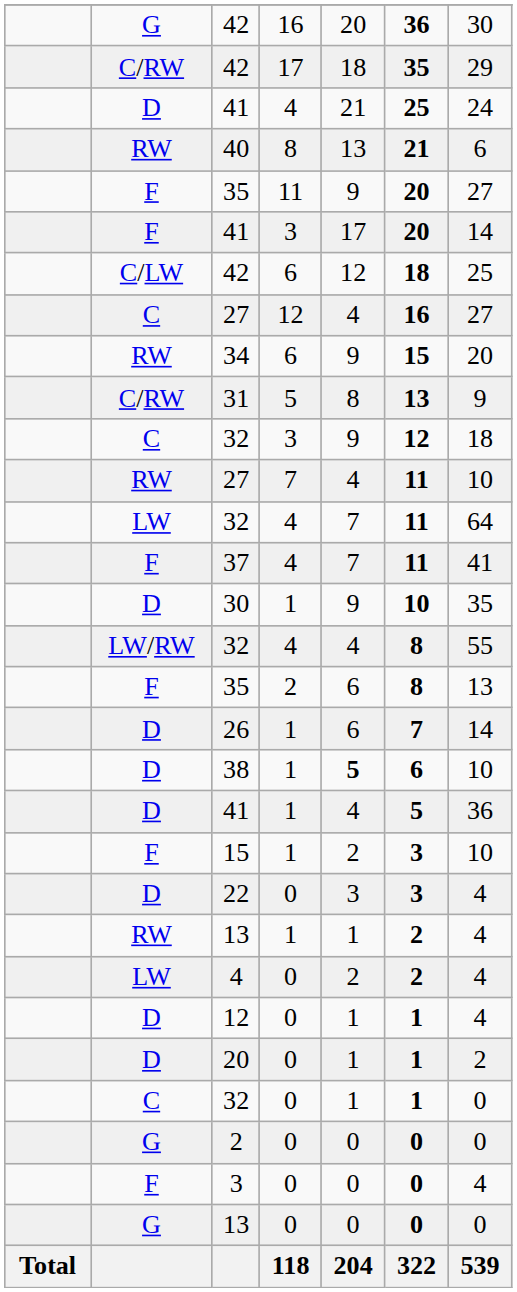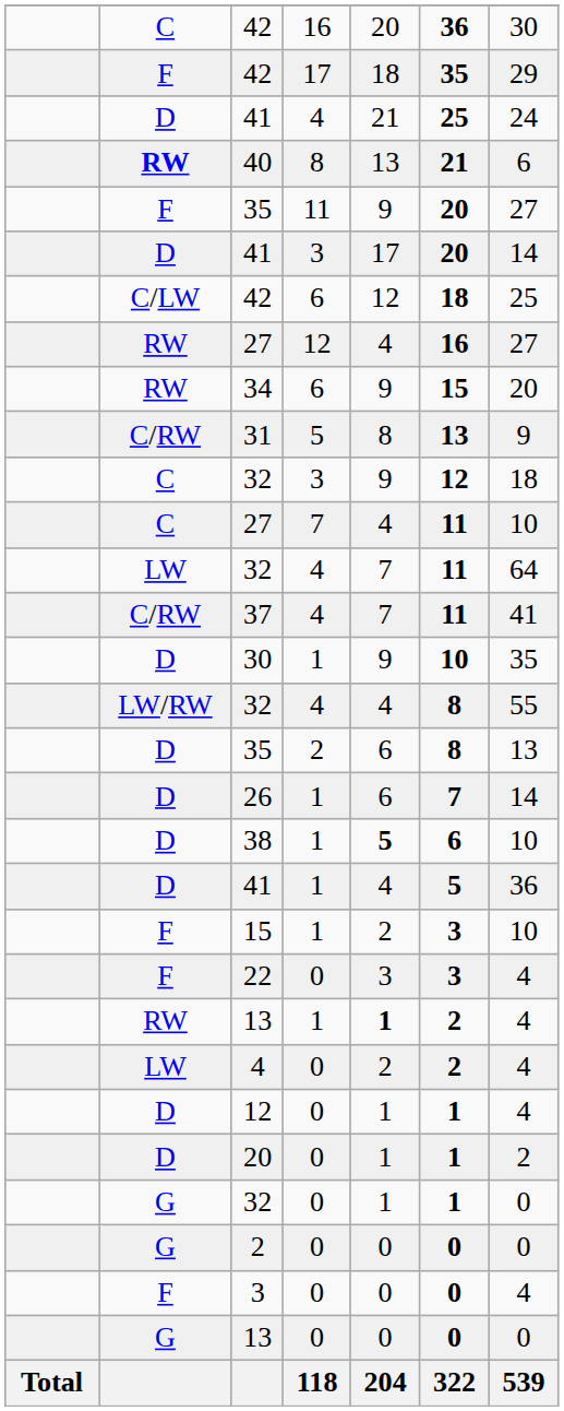42 / 16 | column 2: G -> C
42 / 17 | column 2: C/RW -> F
40 | column 2: normal -> bold
41 / 3 | column 2: F -> D
27 / 12 | column 2: C -> RW
27 / 7 | column 2: RW -> C
37 | column 2: F -> C/RW
35 / 2 | column 2: F -> D
22 | column 2: D -> F
13 / 1 | column 5: normal -> bold
32 / 0 | column 2: C -> G
